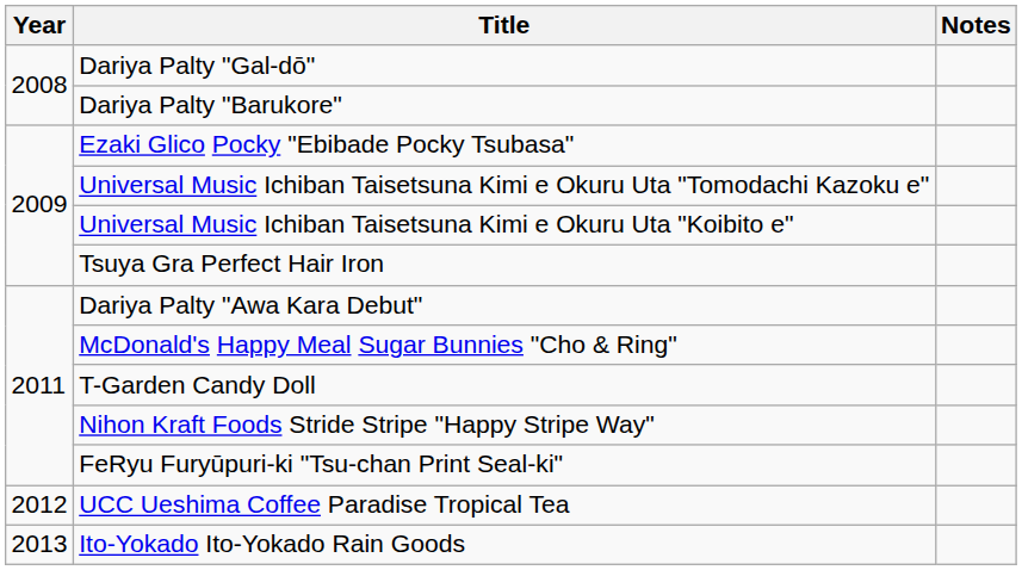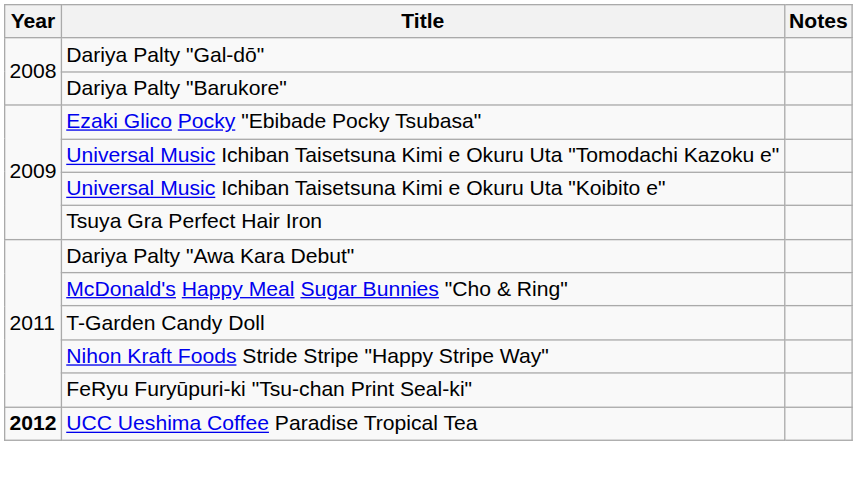UCC Ueshima Coffee Paradise Tropical Tea | Year: normal -> bold
- row: 2013 | Ito-Yokado Ito-Yokado Rain Goods
